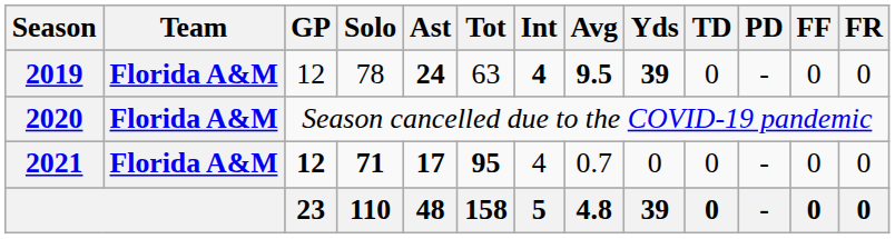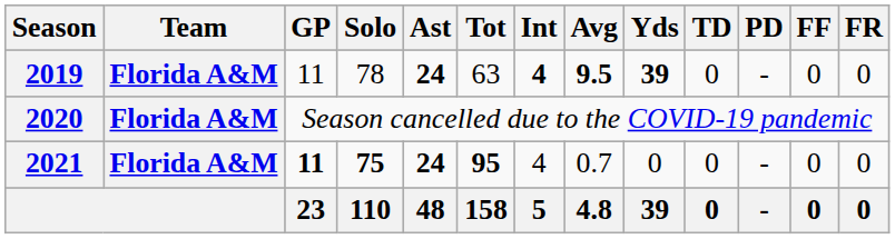2019 | GP: 12 -> 11
2021 | GP: 12 -> 11
2021 | Solo: 71 -> 75
2021 | Ast: 17 -> 24
